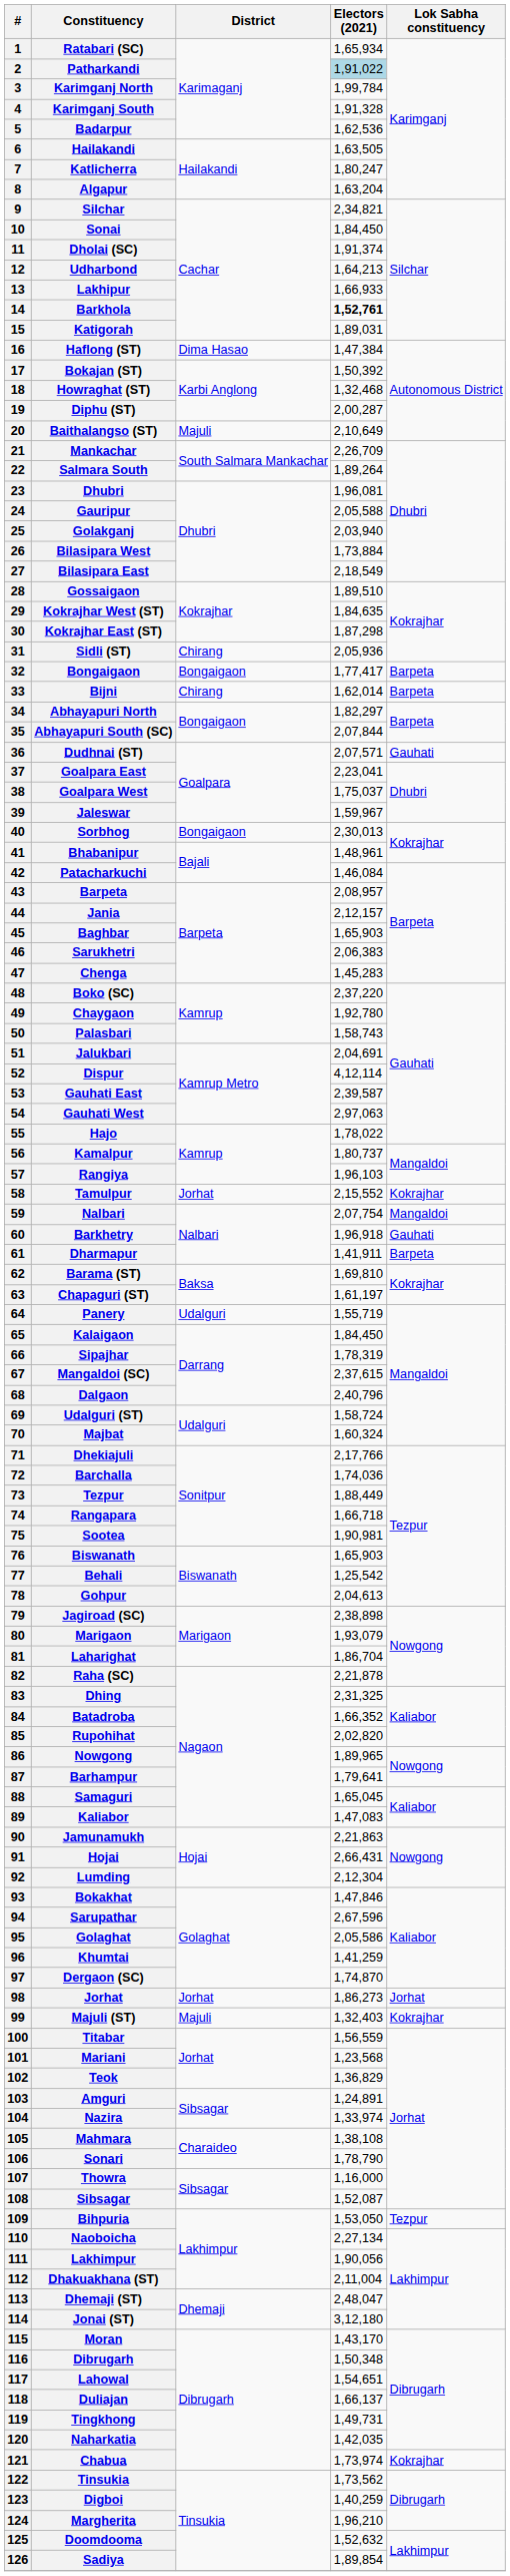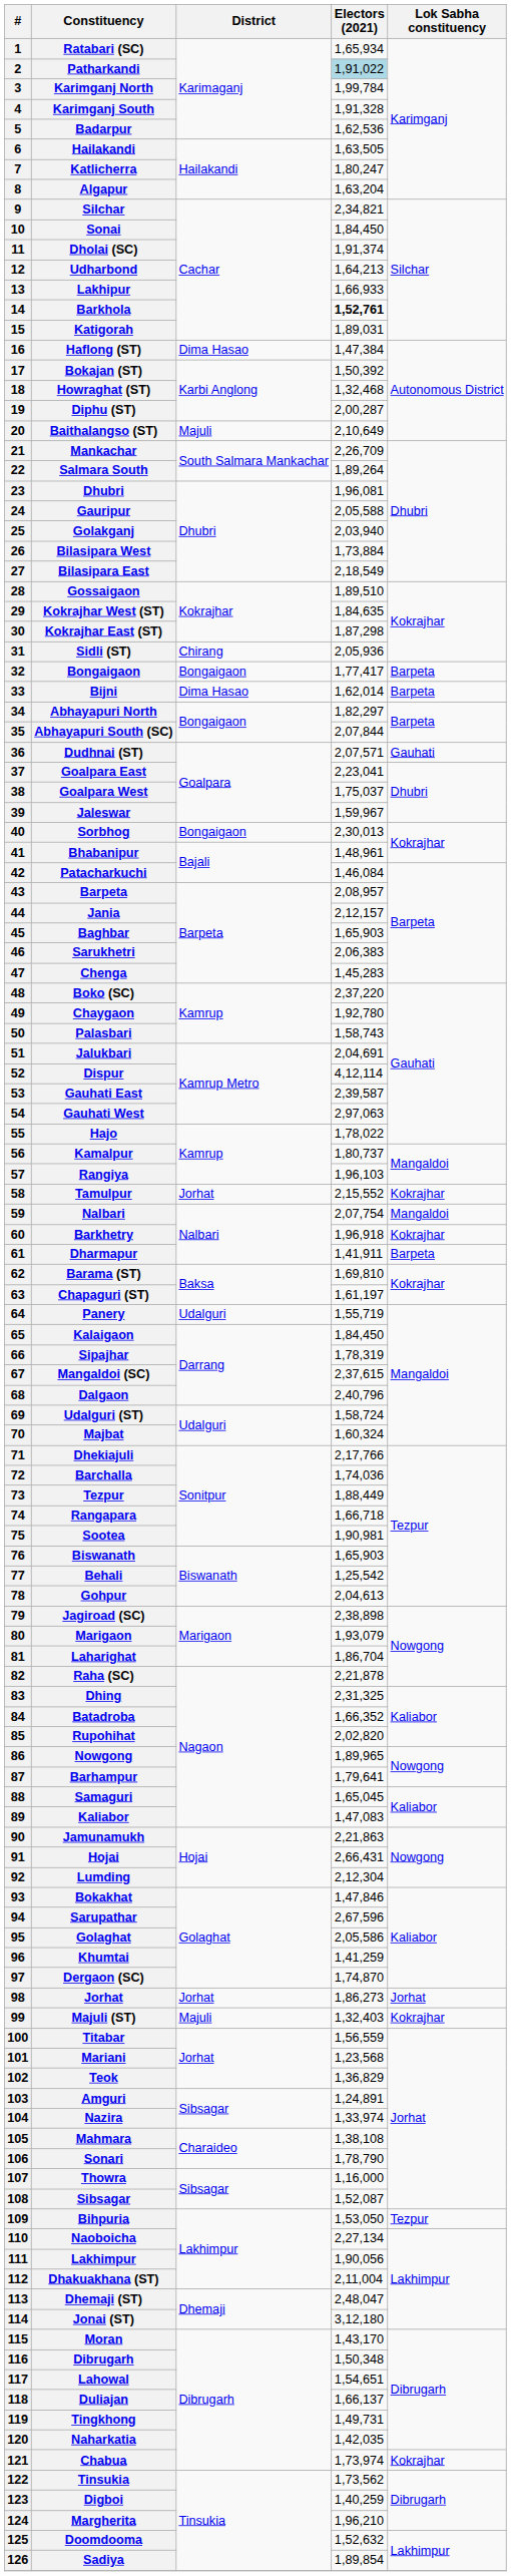Bijni | District: Chirang -> Dima Hasao
Barkhetry | Lok Sabha constituency: Gauhati -> Kokrajhar
